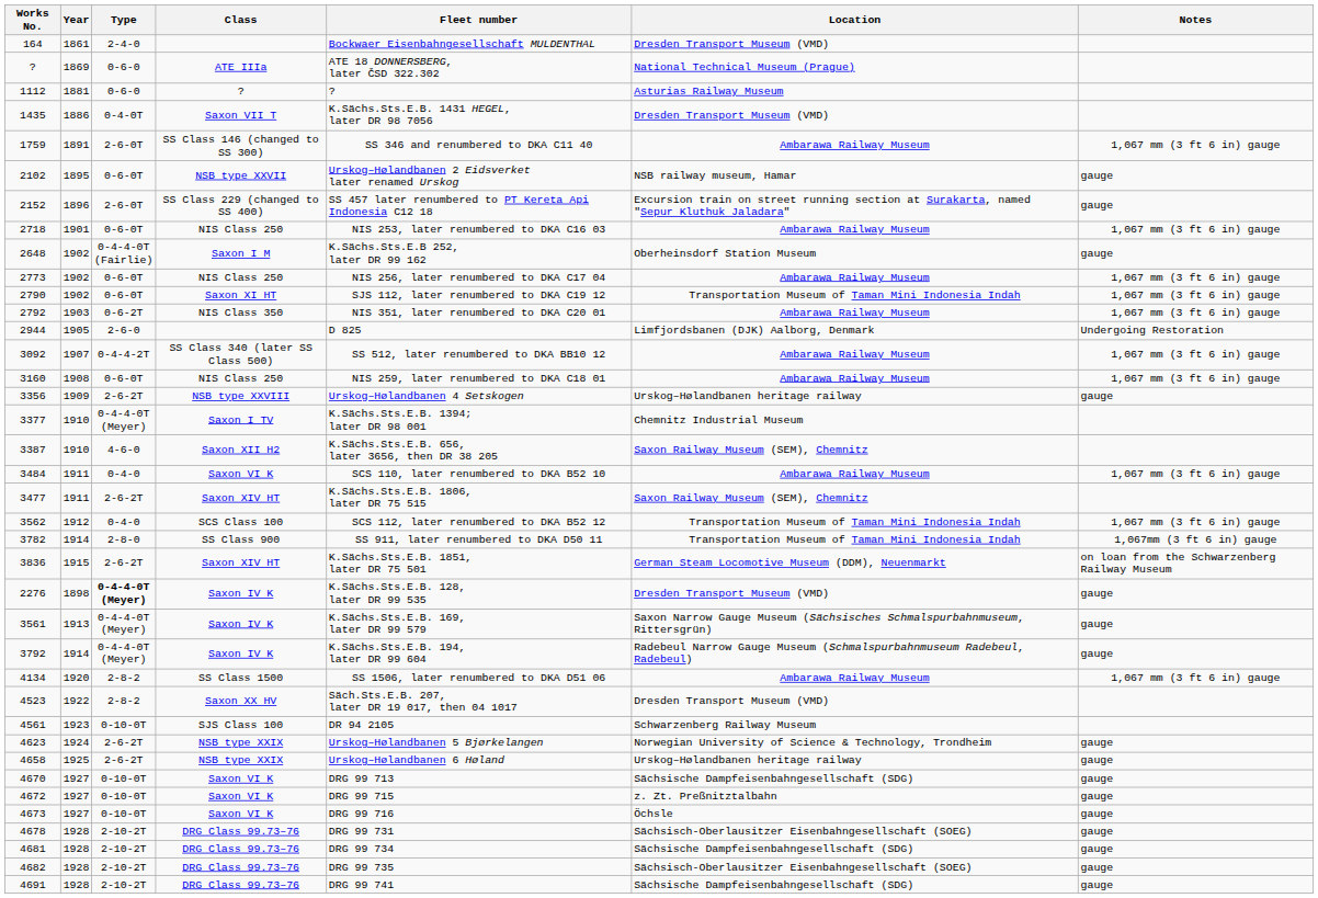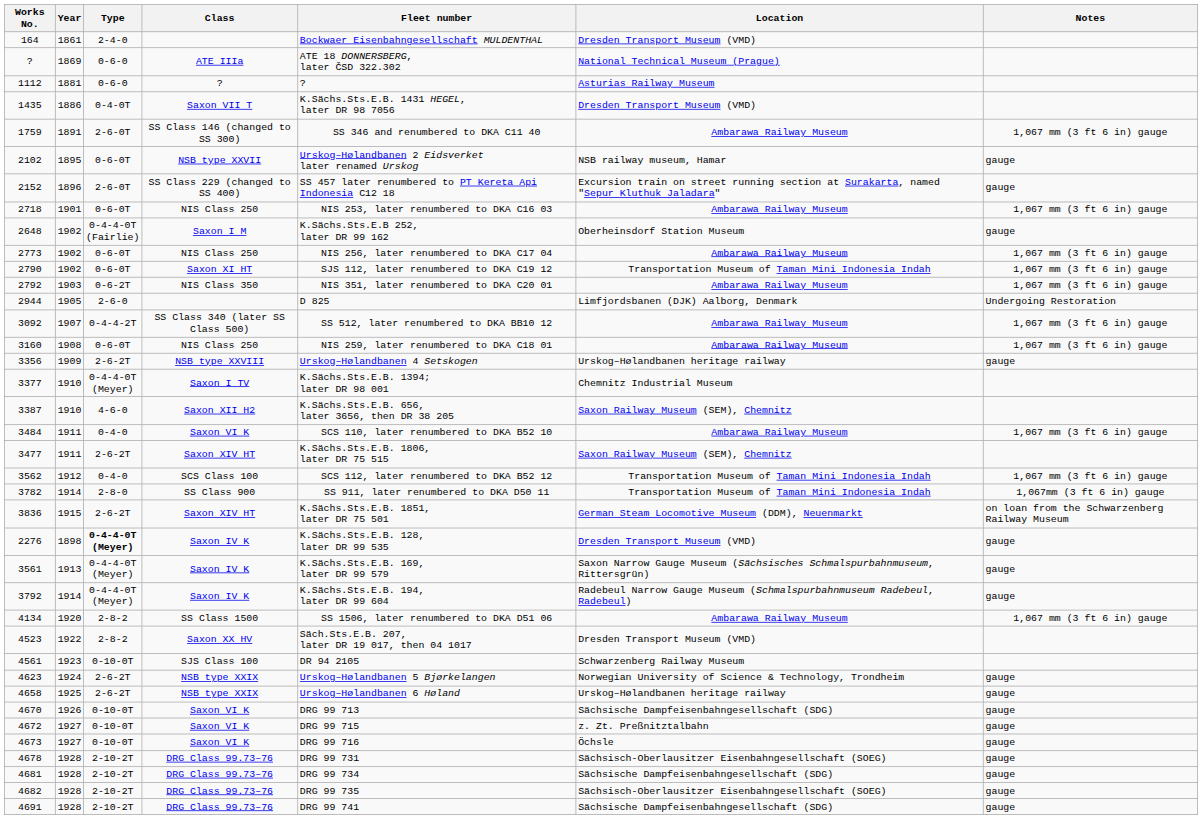4670 | Year: 1927 -> 1926
